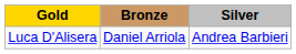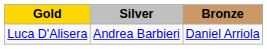columns swapped: Silver <-> Bronze
